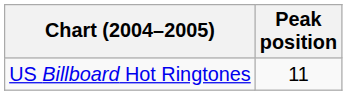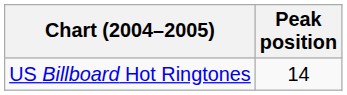US Billboard Hot Ringtones | Peak position: 11 -> 14
